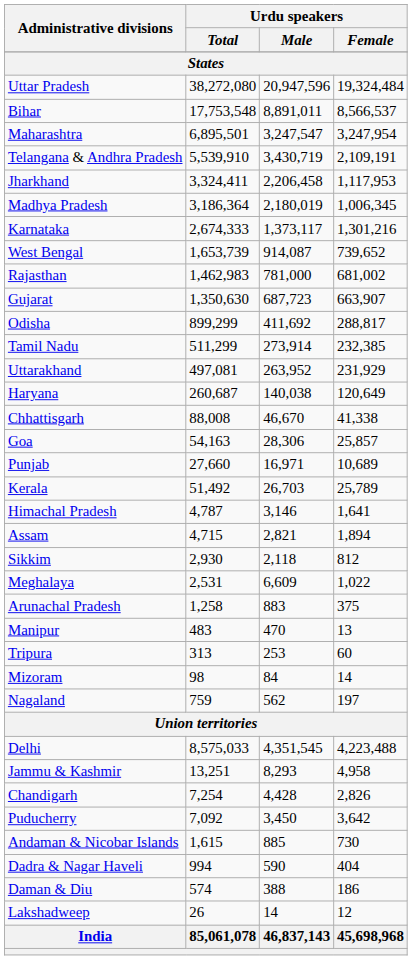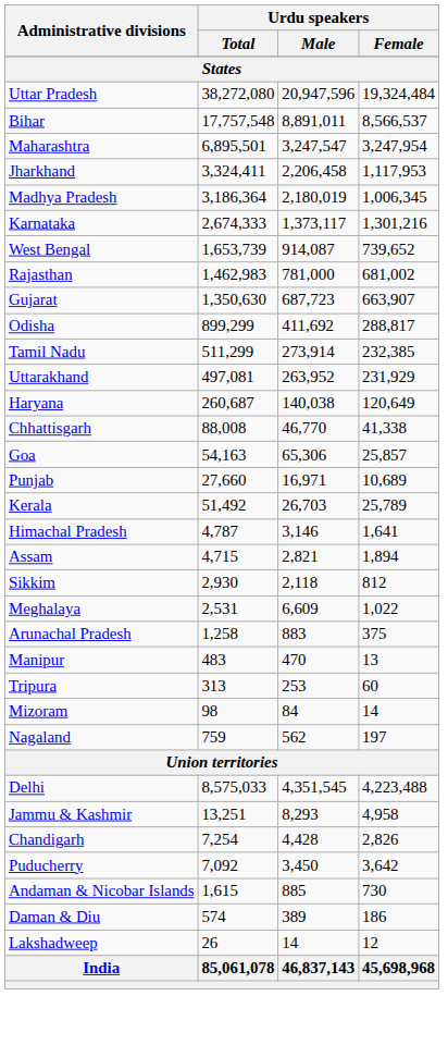Bihar | Urdu speakers / Total: 17,753,548 -> 17,757,548
- row: Telangana & Andhra Pradesh | 5,539,910 | 3,430,719 | 2,109,191
Chhattisgarh | Urdu speakers / Male: 46,670 -> 46,770
Goa | Urdu speakers / Male: 28,306 -> 65,306
- row: Dadra & Nagar Haveli | 994 | 590 | 404
Daman & Diu | Urdu speakers / Male: 388 -> 389
